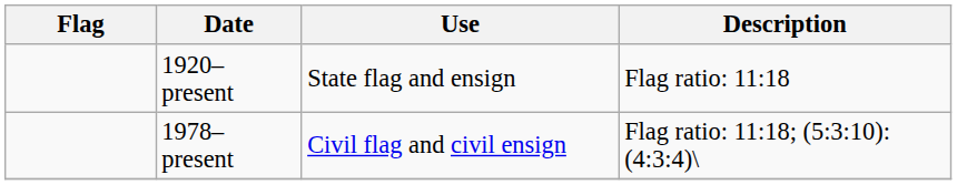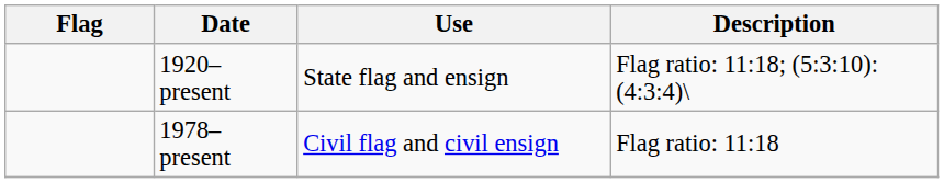1920–present | Description: Flag ratio: 11:18 -> Flag ratio: 11:18; (5:3:10):(4:3:4)\
1978–present | Description: Flag ratio: 11:18; (5:3:10):(4:3:4)\ -> Flag ratio: 11:18
